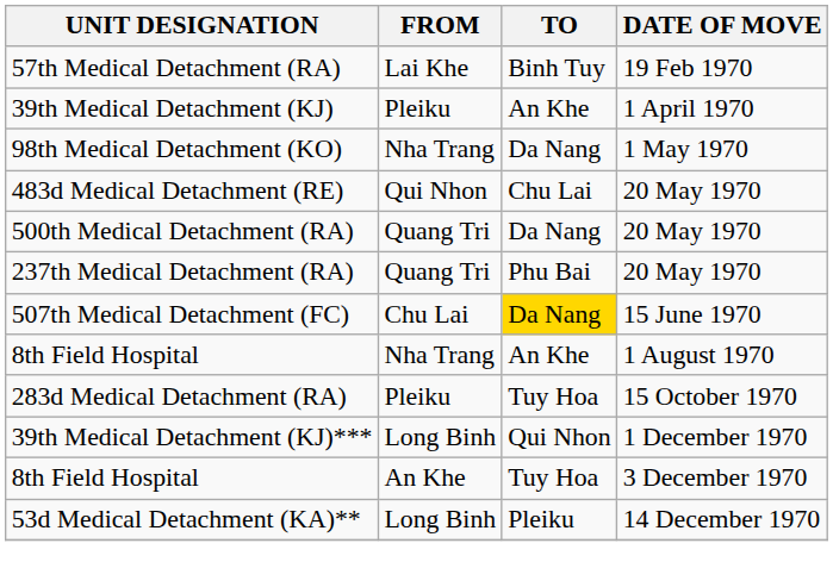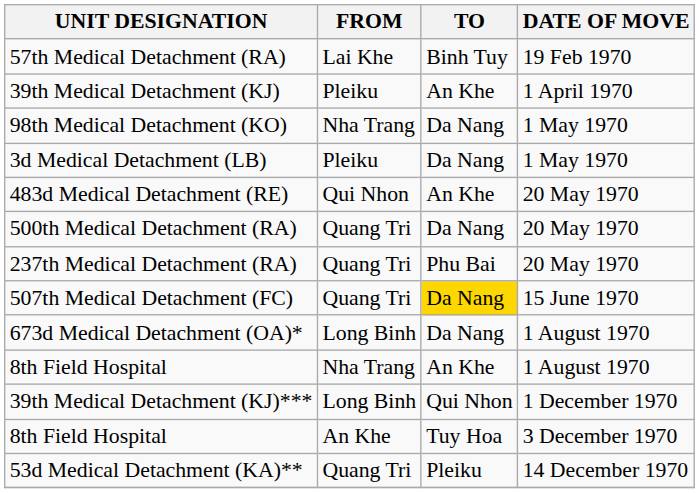+ row: 3d Medical Detachment (LB) | Pleiku | Da Nang | 1 May 1970
483d Medical Detachment (RE) | TO: Chu Lai -> An Khe
507th Medical Detachment (FC) | FROM: Chu Lai -> Quang Tri
+ row: 673d Medical Detachment (OA)* | Long Binh | Da Nang | 1 August 1970
- row: 283d Medical Detachment (RA) | Pleiku | Tuy Hoa | 15 October 1970
53d Medical Detachment (KA)** | FROM: Long Binh -> Quang Tri
